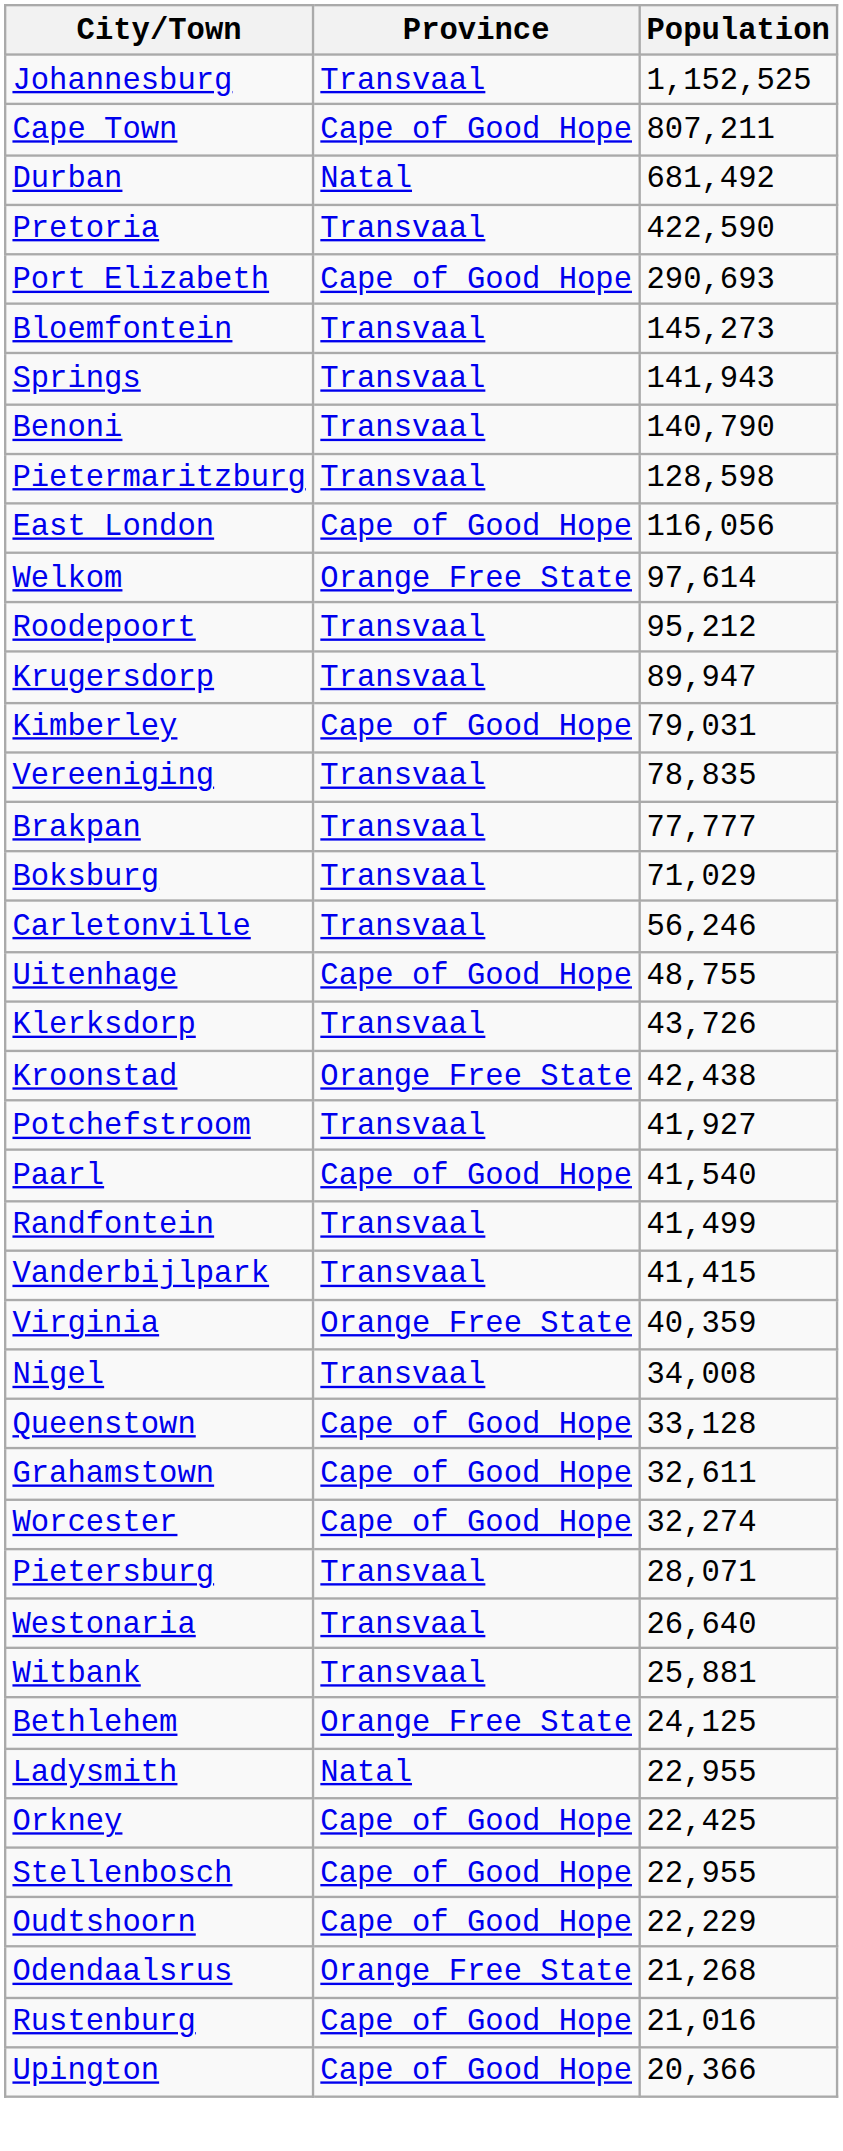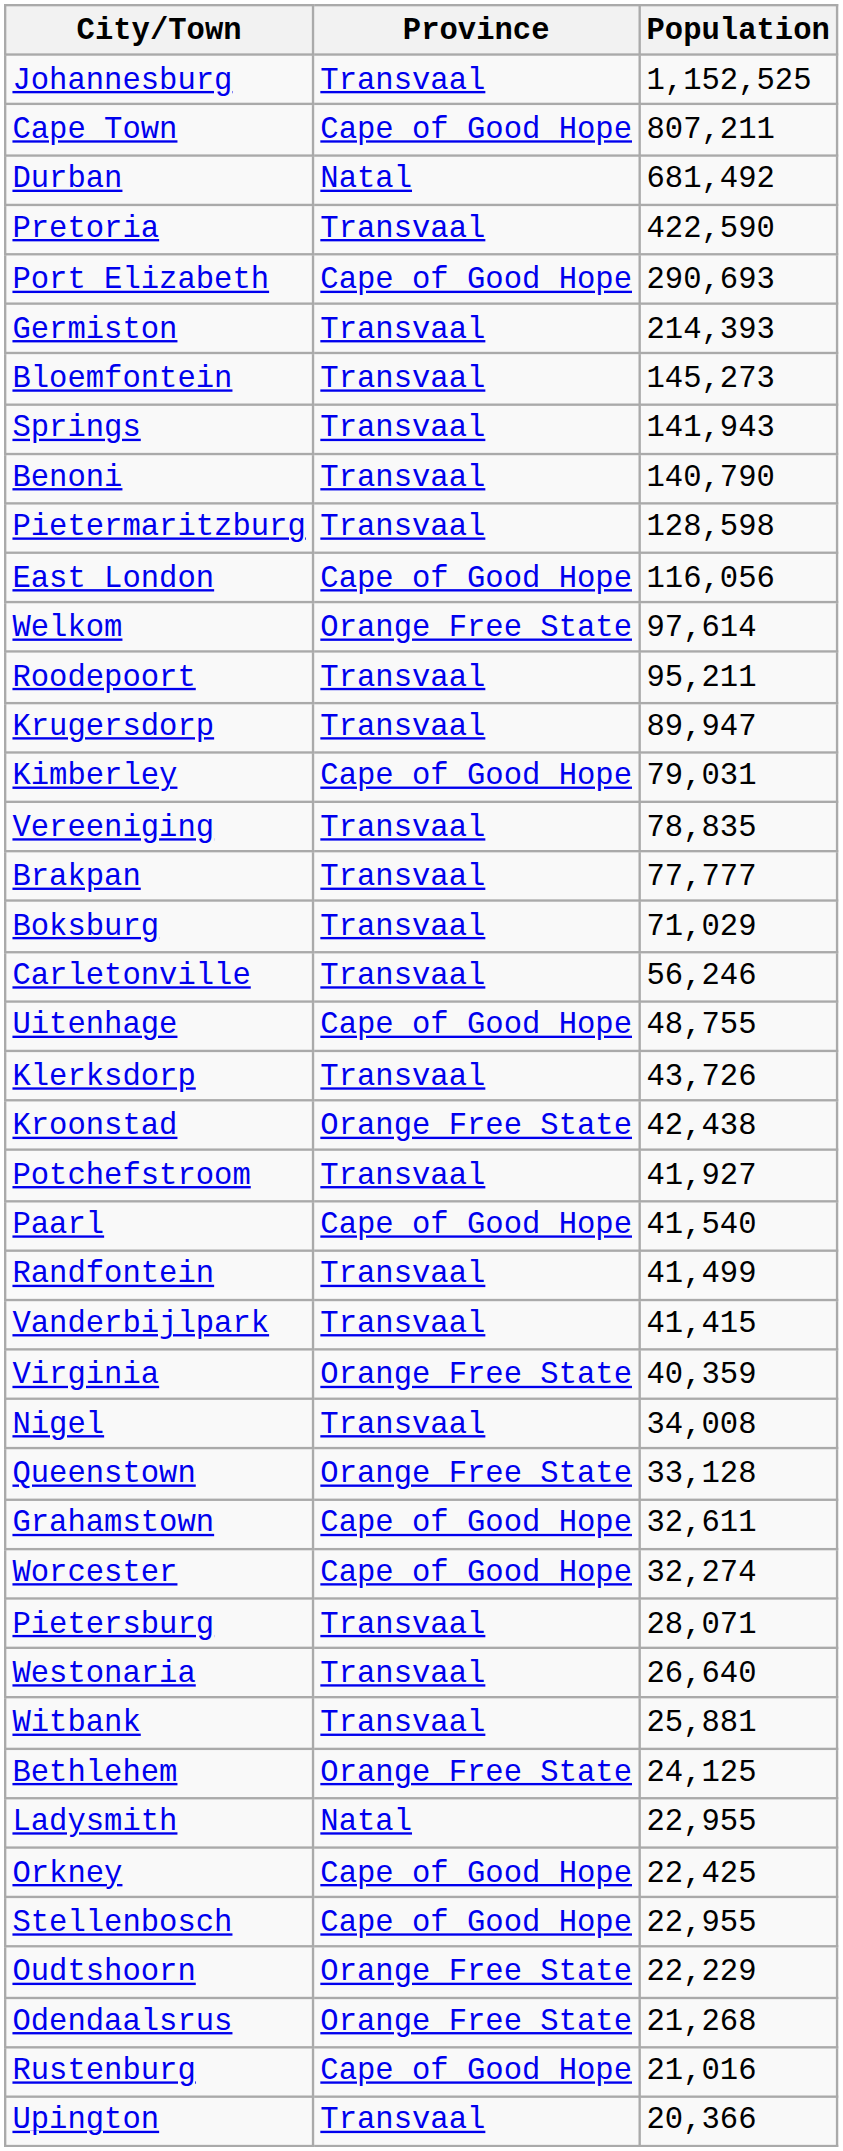+ row: Germiston | Transvaal | 214,393
Roodepoort | Population: 95,212 -> 95,211
Queenstown | Province: Cape of Good Hope -> Orange Free State
Oudtshoorn | Province: Cape of Good Hope -> Orange Free State
Upington | Province: Cape of Good Hope -> Transvaal
